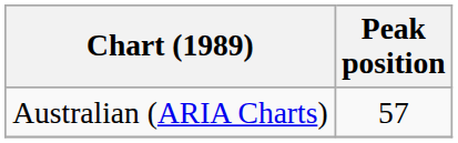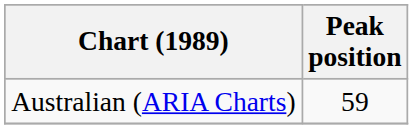Australian (ARIA Charts) | Peak position: 57 -> 59
